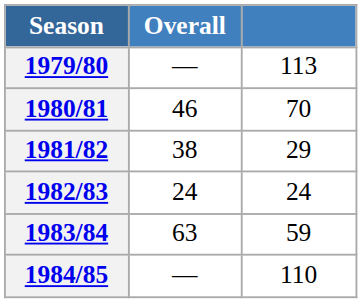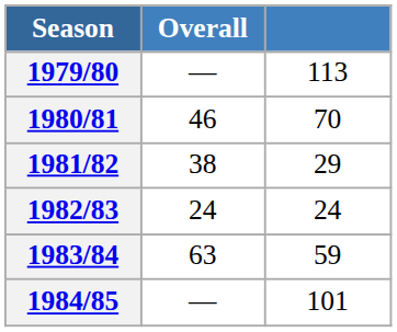1984/85 | column 3: 110 -> 101
